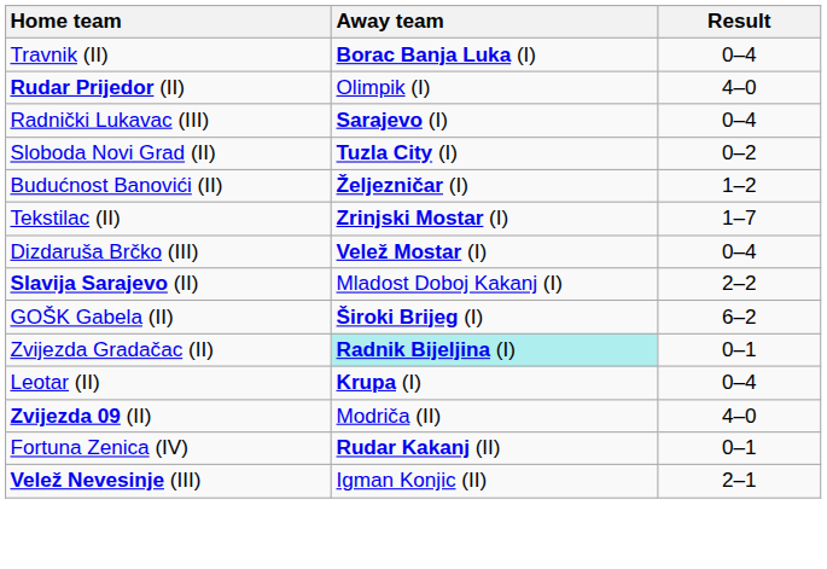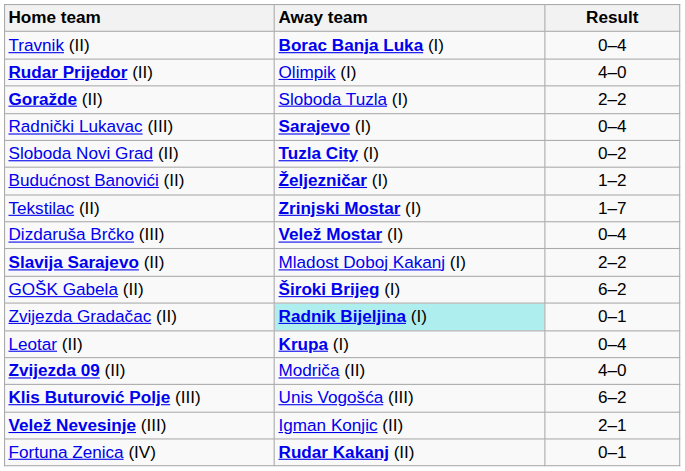+ row: Goražde (II) | Sloboda Tuzla (I) | 2–2
+ row: Klis Buturović Polje (III) | Unis Vogošća (III) | 6–2
rows swapped: Velež Nevesinje (III) <-> Fortuna Zenica (IV)
